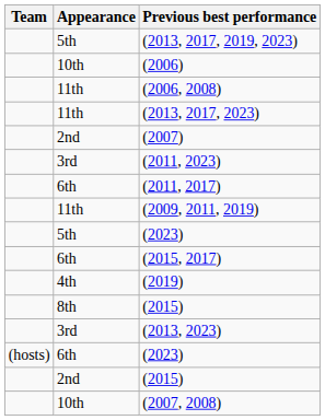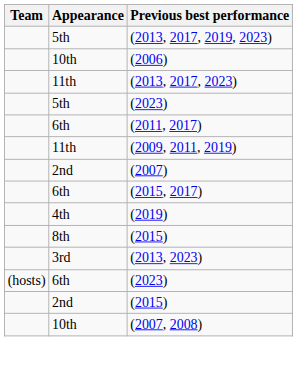- row: 11th | (2006, 2008)
rows swapped: (2007) <-> 5th / (2023)
- row: 3rd | (2011, 2023)
